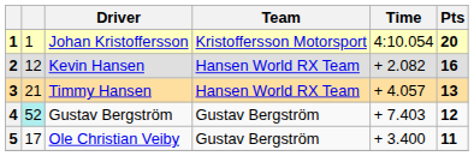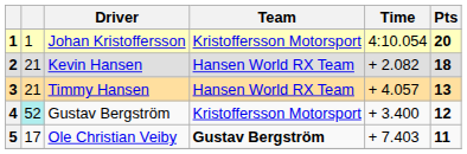2 | column 2: 12 -> 21
2 | Pts: 16 -> 18
4 | Team: Gustav Bergström -> Kristoffersson Motorsport
4 | Time: + 7.403 -> + 3.400
5 | Team: normal -> bold
5 | Time: + 3.400 -> + 7.403
